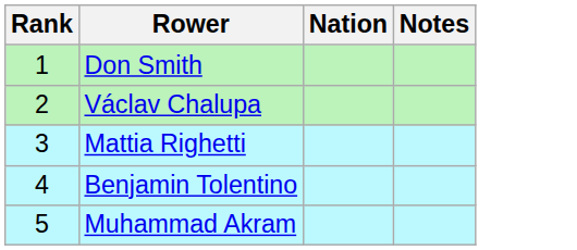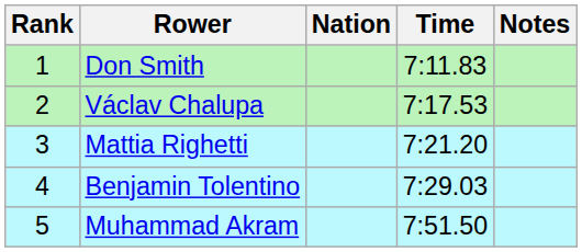+ column: Time | 7:11.83 | 7:17.53 | 7:21.20 | 7:29.03 | 7:51.50
